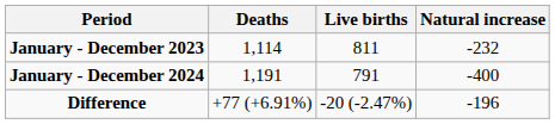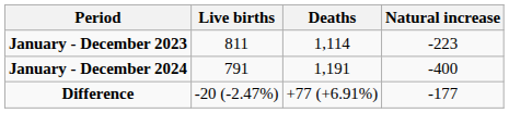columns swapped: Live births <-> Deaths
January - December 2023 | Natural increase: -232 -> -223
Difference | Natural increase: -196 -> -177
